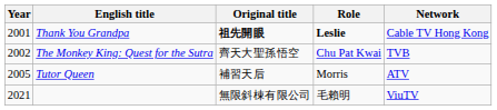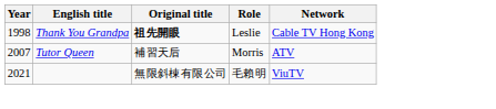Thank You Grandpa | Year: 2001 -> 1998
Thank You Grandpa | Role: bold -> normal
- row: 2002 | The Monkey King: Quest for the Sutra | 齊天大聖孫悟空 | Chu Pat Kwai | TVB
Tutor Queen | Year: 2005 -> 2007
